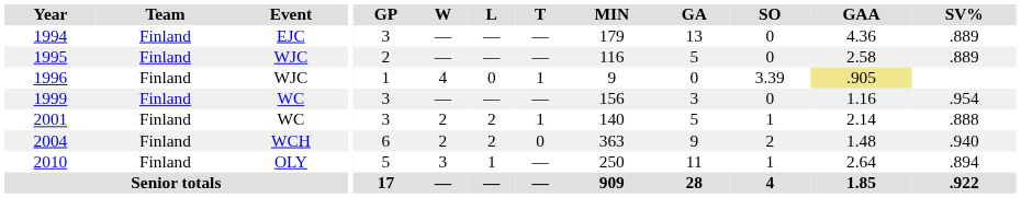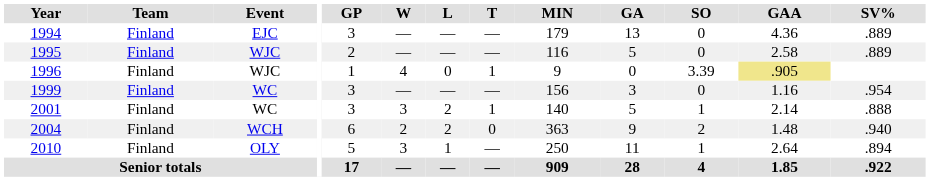2001 | W: 2 -> 3
